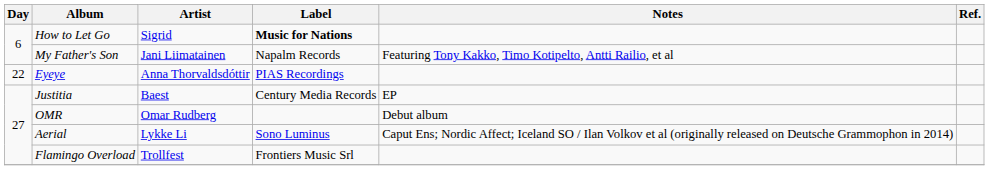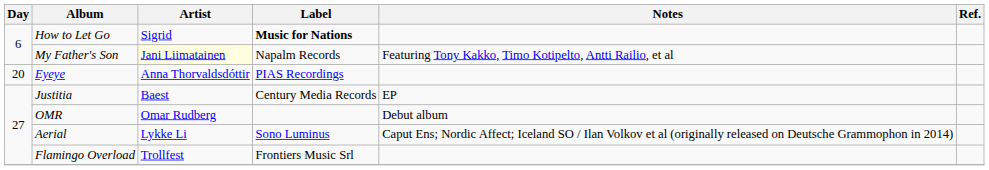My Father's Son | Artist: no background -> lightyellow background
Eyeye | Day: 22 -> 20
